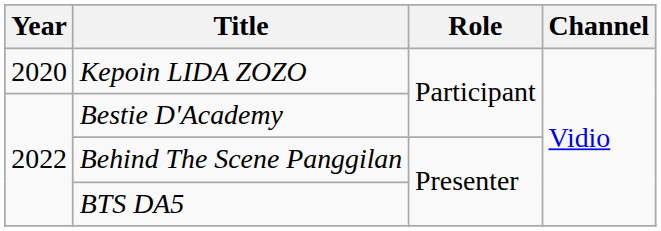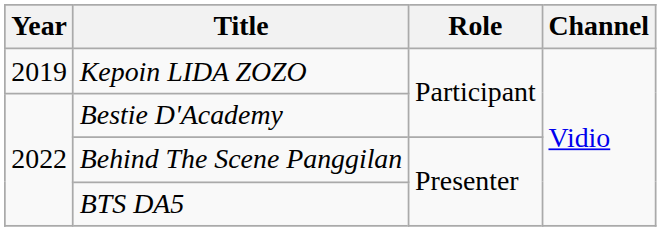Kepoin LIDA ZOZO | Year: 2020 -> 2019
